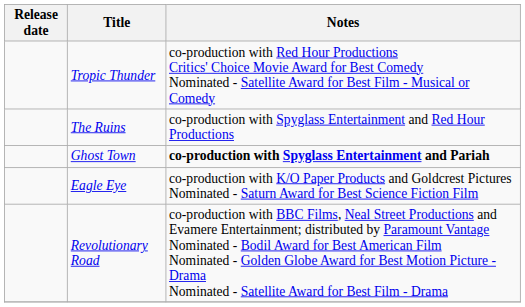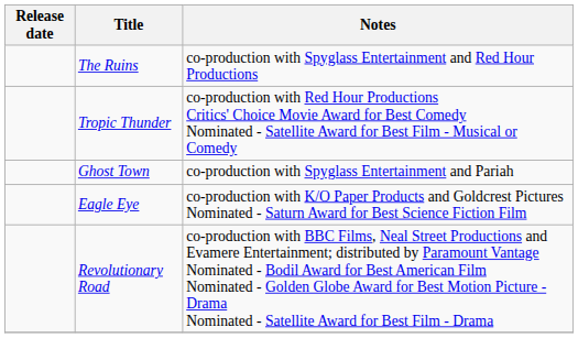rows swapped: The Ruins <-> Tropic Thunder
Ghost Town | Notes: bold -> normal
